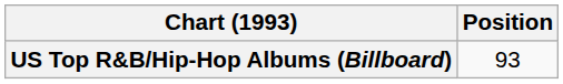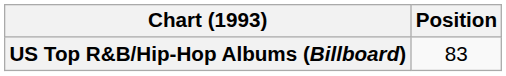US Top R&B/Hip-Hop Albums (Billboard) | Position: 93 -> 83
